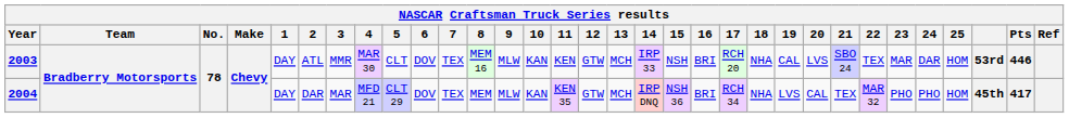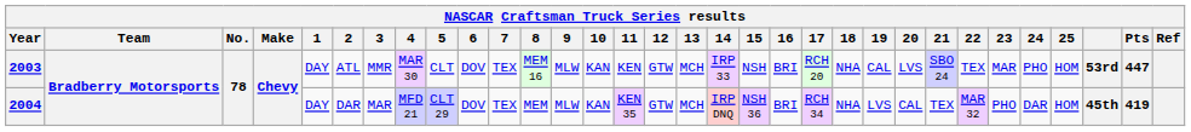2003 | 24: DAR -> PHO
2003 | Pts: 446 -> 447
2004 | 24: PHO -> DAR
2004 | Pts: 417 -> 419
